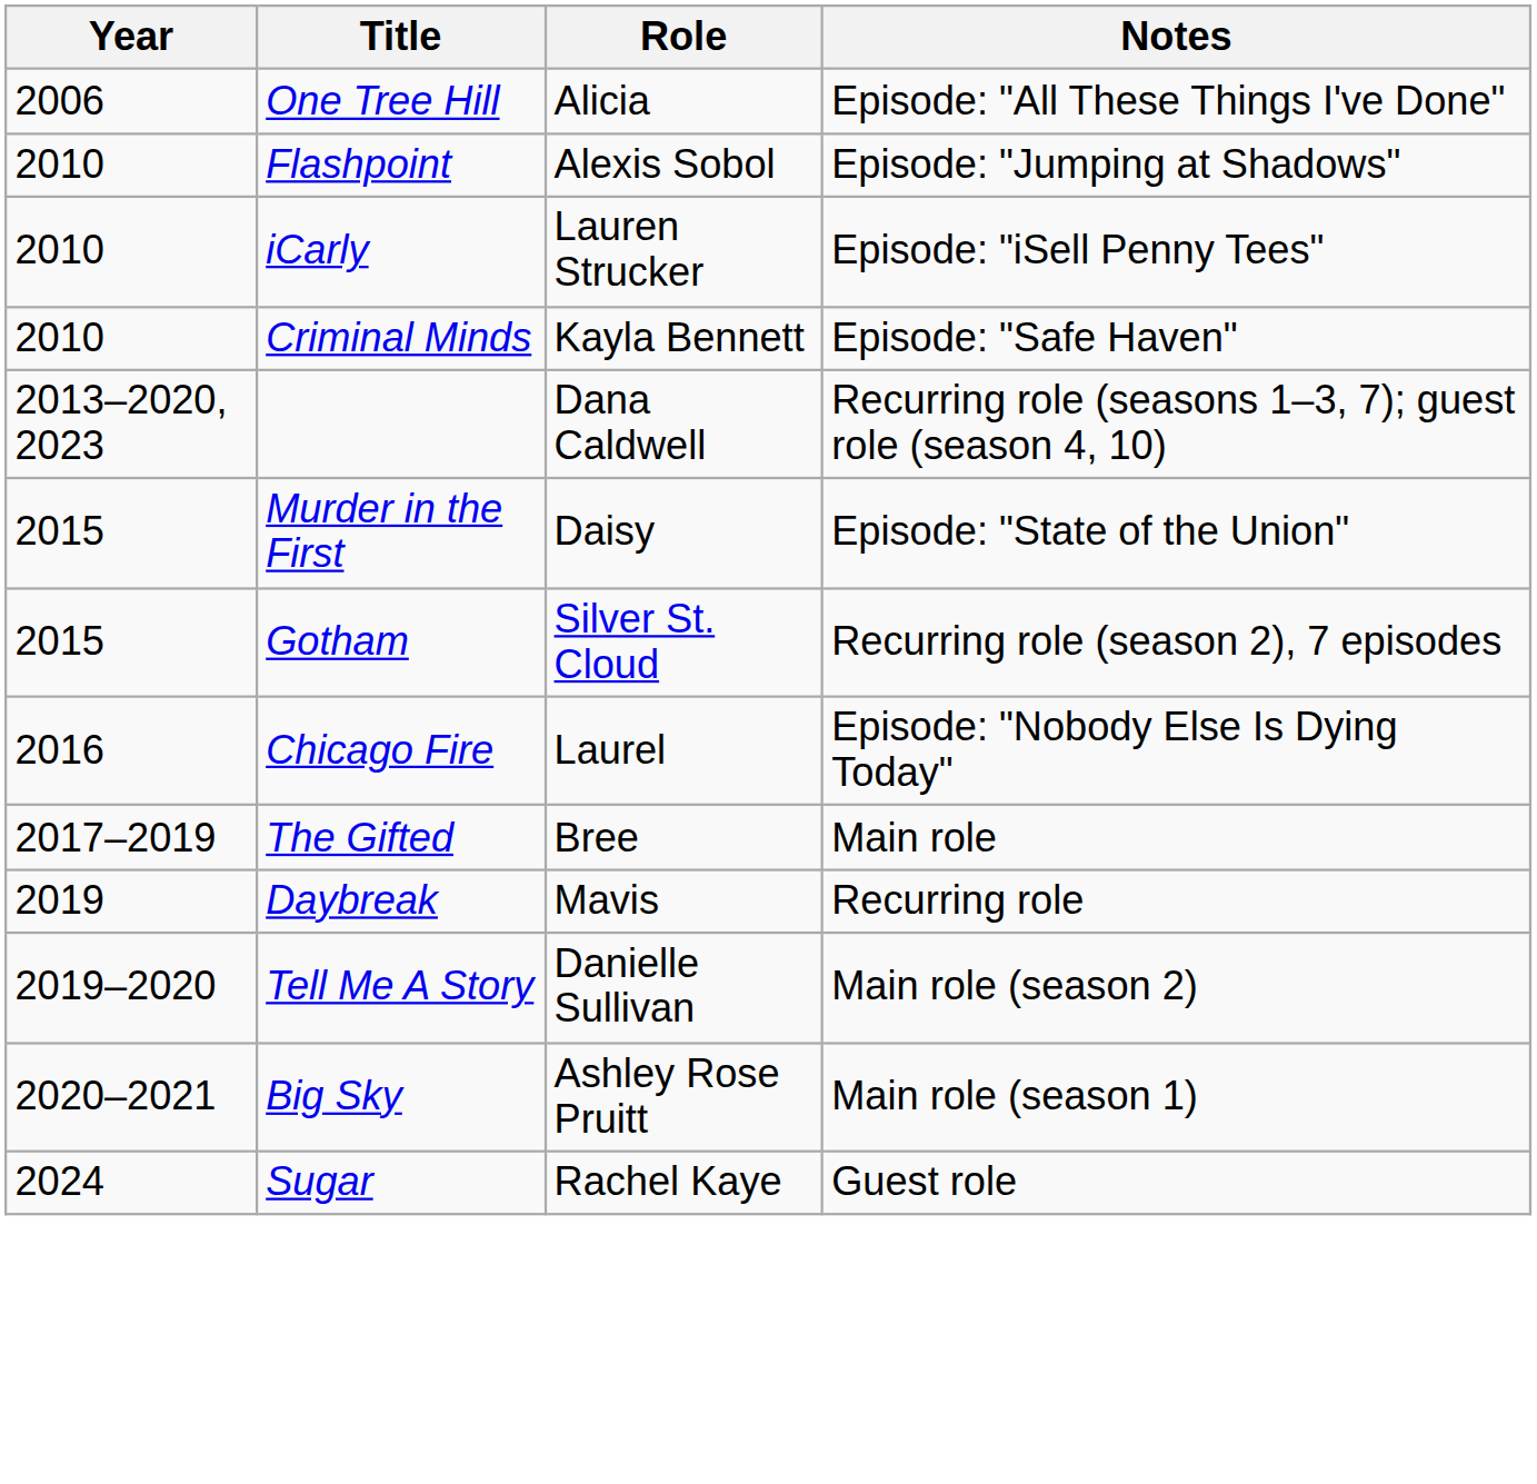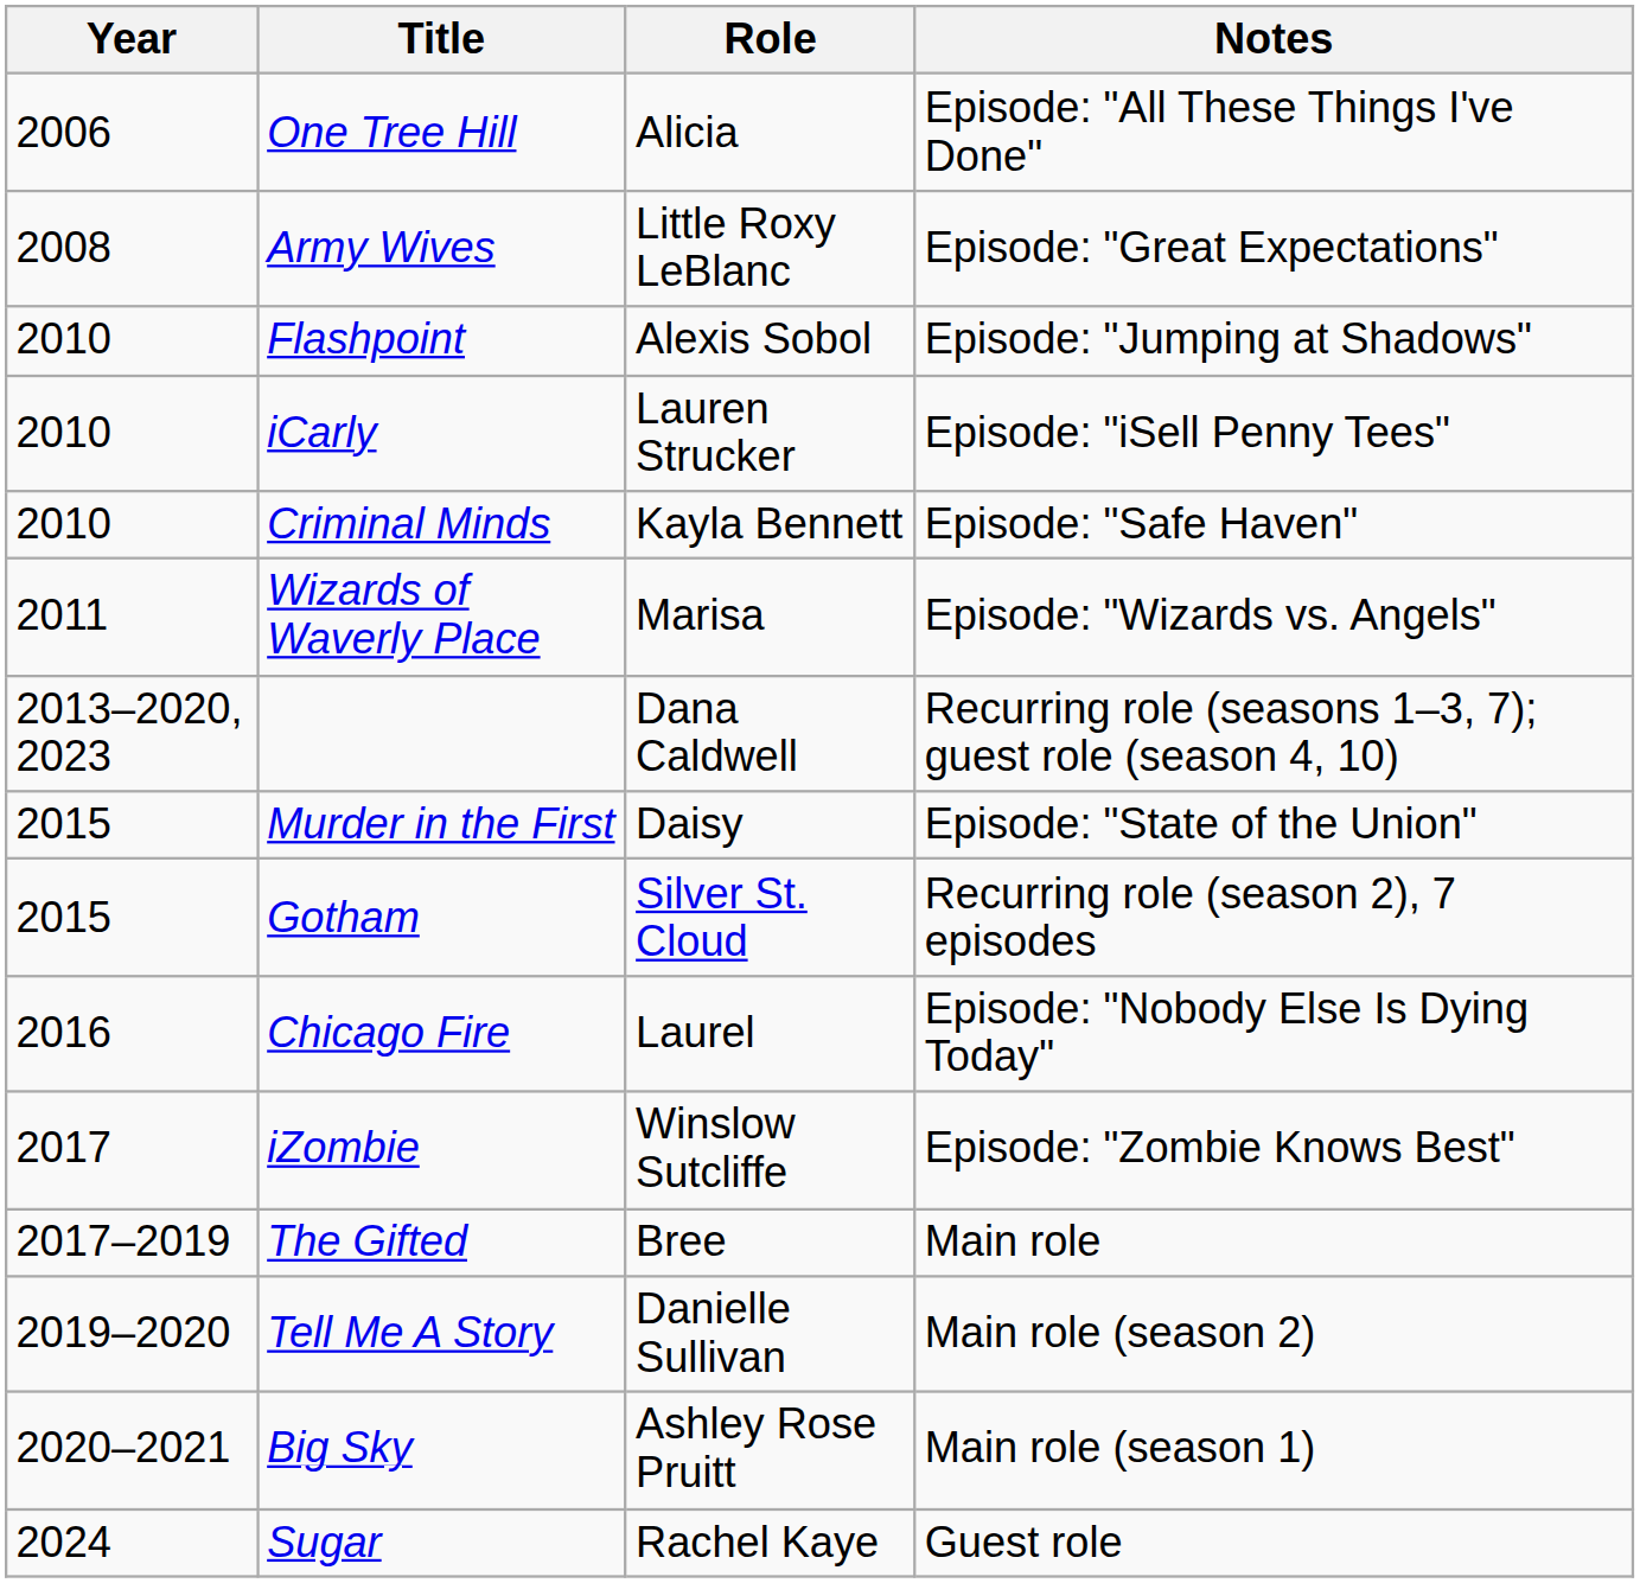+ row: 2008 | Army Wives | Little Roxy LeBlanc | Episode: "Great Expectations"
+ row: 2011 | Wizards of Waverly Place | Marisa | Episode: "Wizards vs. Angels"
+ row: 2017 | iZombie | Winslow Sutcliffe | Episode: "Zombie Knows Best"
- row: 2019 | Daybreak | Mavis | Recurring role
